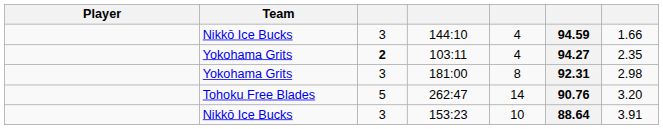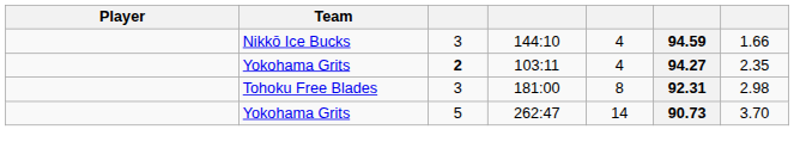181:00 | Team: Yokohama Grits -> Tohoku Free Blades
262:47 | Team: Tohoku Free Blades -> Yokohama Grits
262:47 | column 6: 90.76 -> 90.73
262:47 | column 7: 3.20 -> 3.70
- row: Nikkō Ice Bucks | 3 | 153:23 | 10 | 88.64 | 3.91
